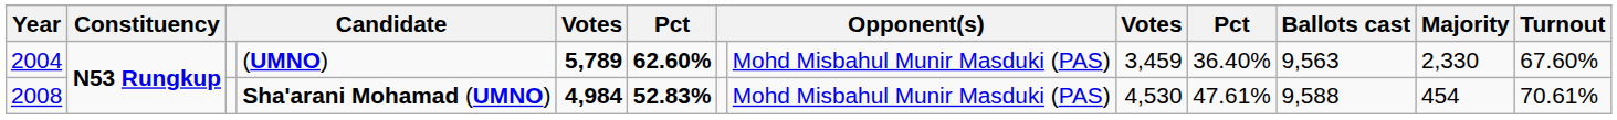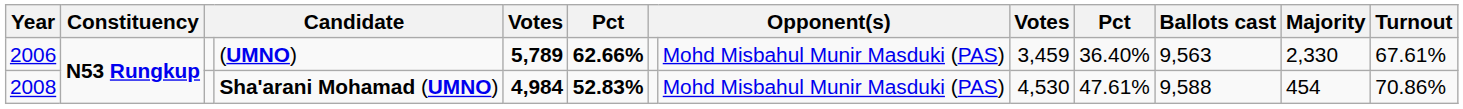(UMNO) | Year: 2004 -> 2006
(UMNO) | column 6: 62.60% -> 62.66%
(UMNO) | Turnout: 67.60% -> 67.61%
Sha'arani Mohamad (UMNO) | Turnout: 70.61% -> 70.86%
